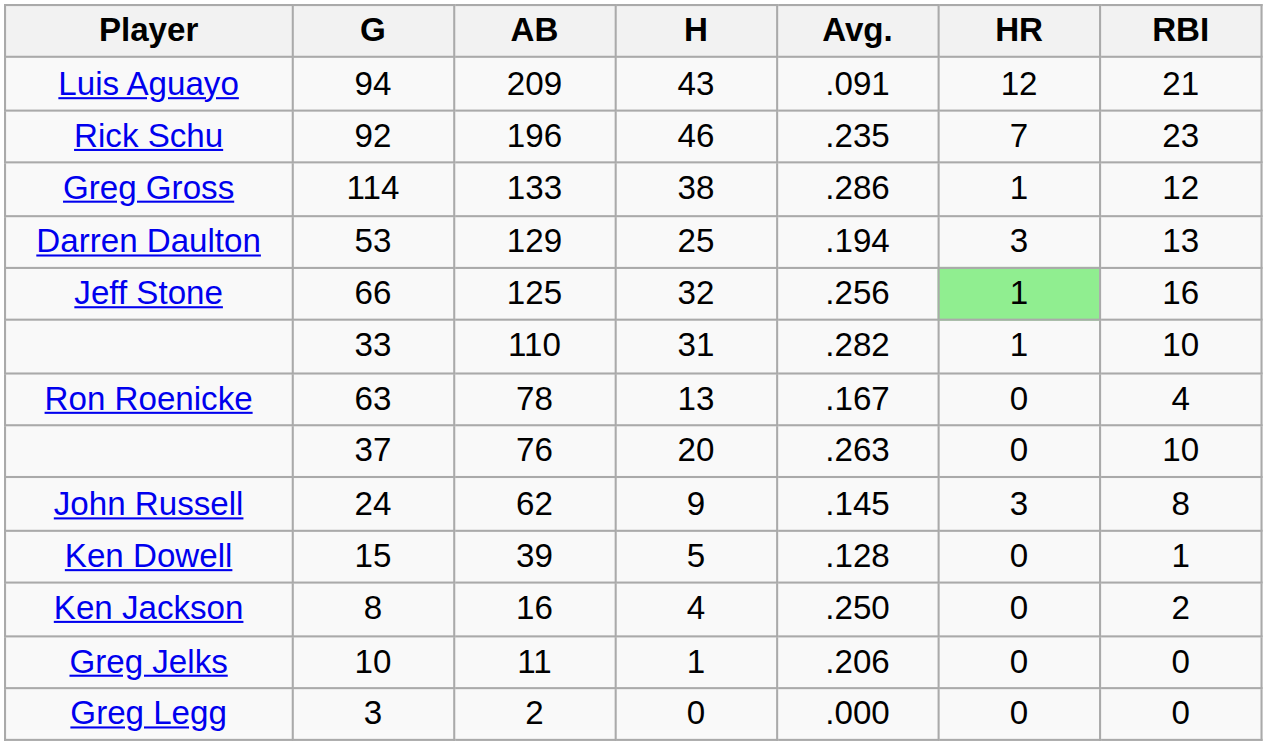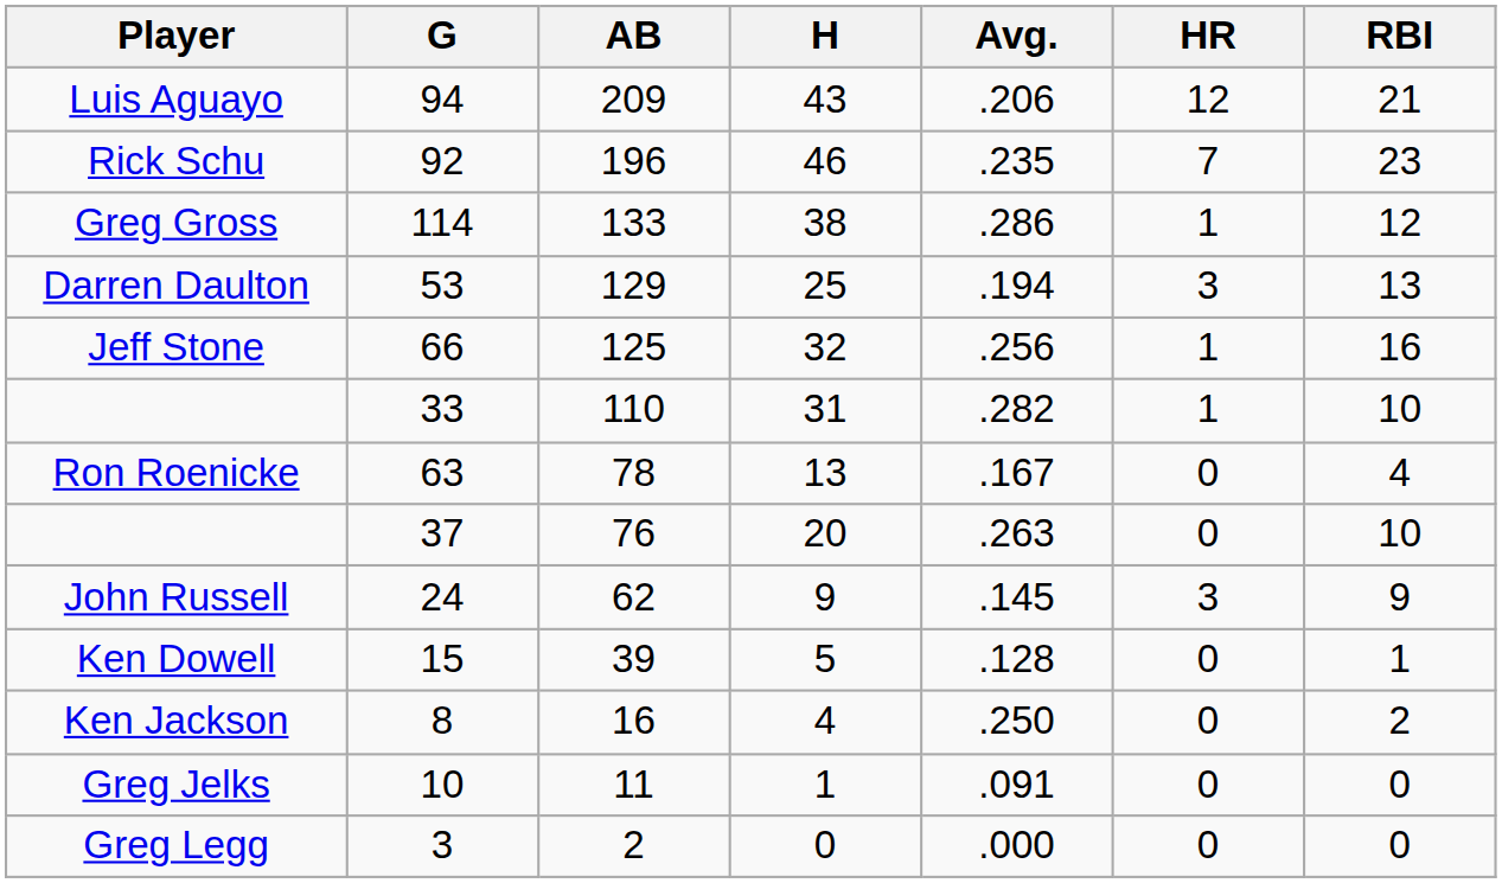Luis Aguayo | Avg.: .091 -> .206
Jeff Stone | HR: lightgreen background -> no background
John Russell | RBI: 8 -> 9
Greg Jelks | Avg.: .206 -> .091
